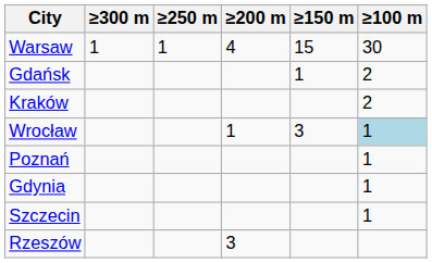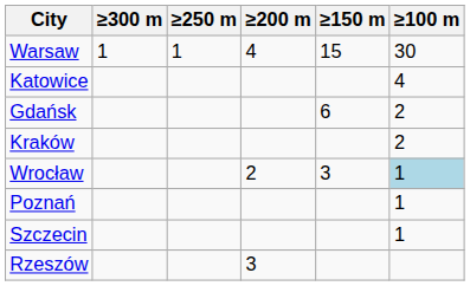+ row: Katowice | 4
Gdańsk | ≥150 m: 1 -> 6
Wrocław | ≥200 m: 1 -> 2
- row: Gdynia | 1
